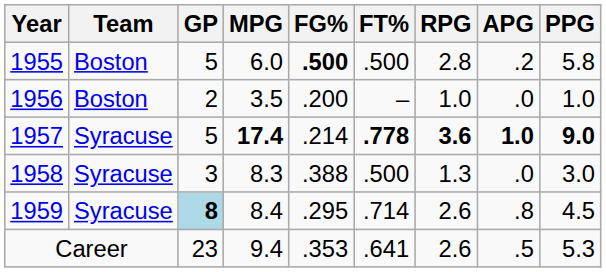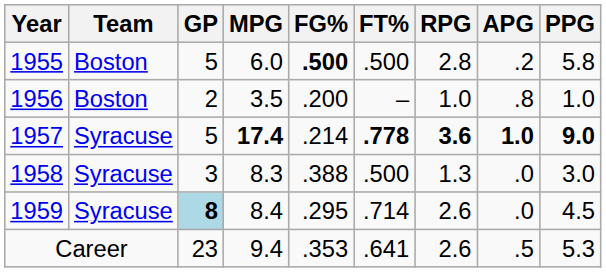1956 | APG: .0 -> .8
1959 | APG: .8 -> .0
